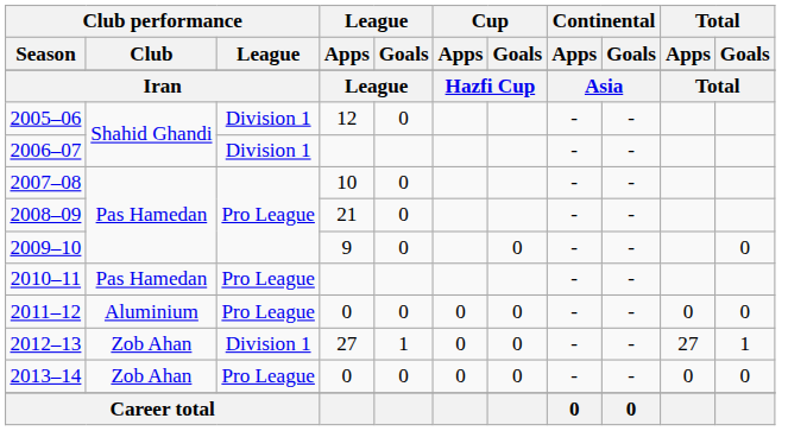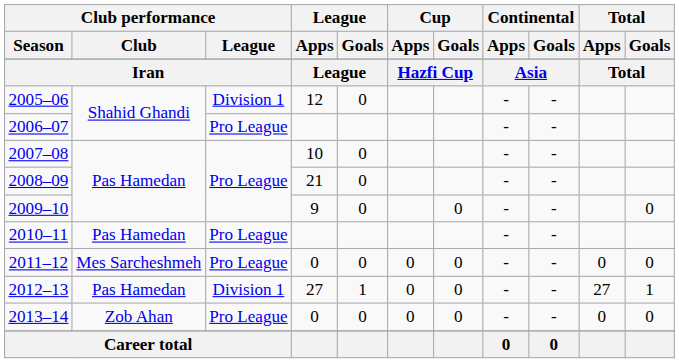2006–07 | Club performance / League: Division 1 -> Pro League
2011–12 | Club performance / Club: Aluminium -> Mes Sarcheshmeh
2012–13 | Club performance / Club: Zob Ahan -> Pas Hamedan
